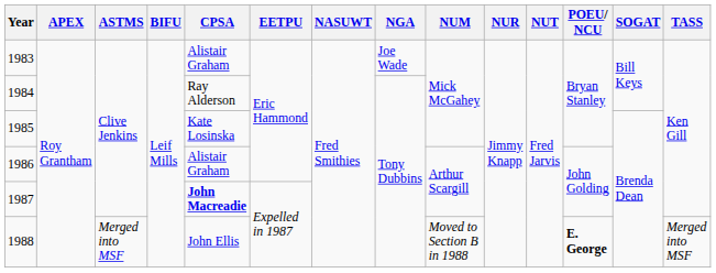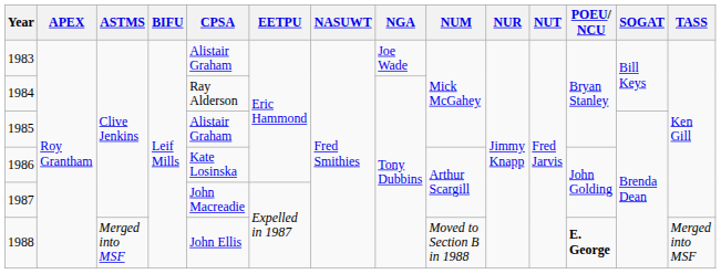1985 | CPSA: Kate Losinska -> Alistair Graham
1986 | CPSA: Alistair Graham -> Kate Losinska
1987 | CPSA: bold -> normal
